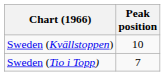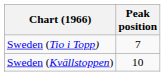rows swapped: Sweden (Kvällstoppen) <-> Sweden (Tio i Topp)
